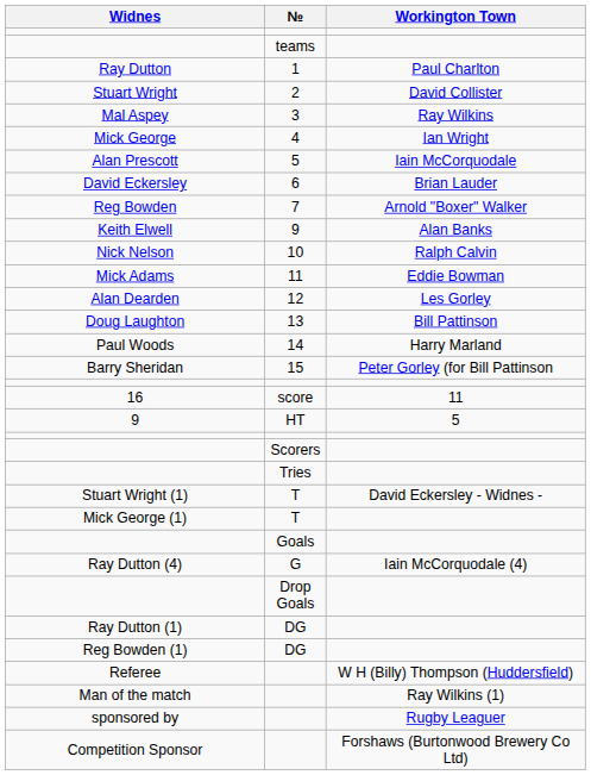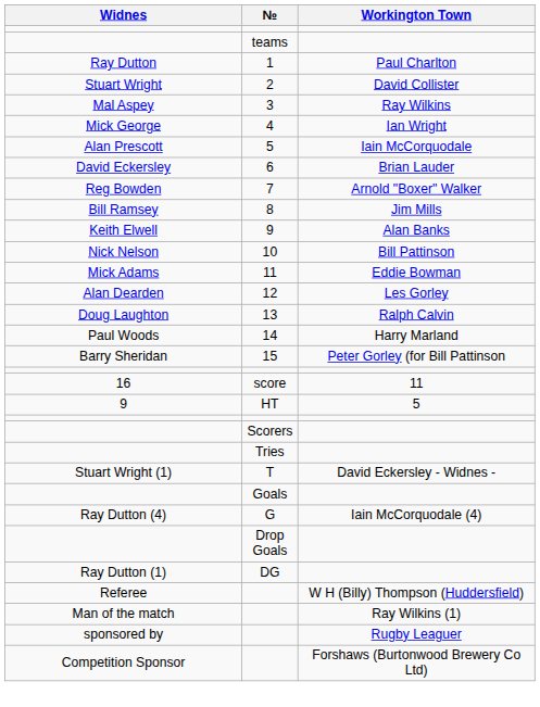+ row: Bill Ramsey | 8 | Jim Mills
Nick Nelson | Workington Town: Ralph Calvin -> Bill Pattinson
Doug Laughton | Workington Town: Bill Pattinson -> Ralph Calvin
- row: Mick George (1) | T
- row: Reg Bowden (1) | DG
